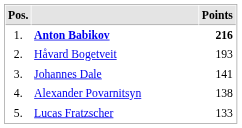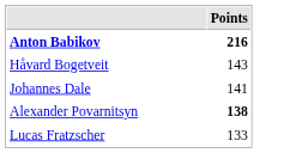- column: Pos. | 1. | 2. | 3. | 4. | 5.
Håvard Bogetveit | Points: 193 -> 143
Alexander Povarnitsyn | Points: normal -> bold
